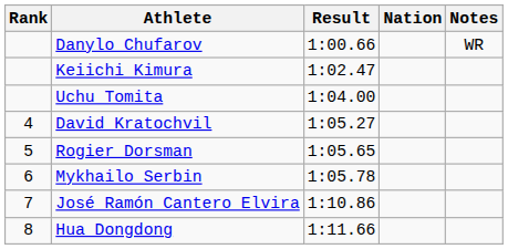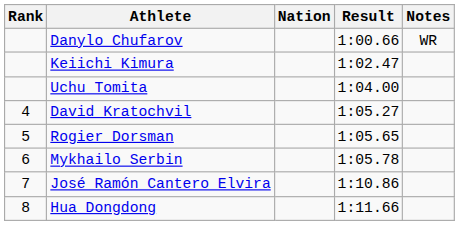columns swapped: Nation <-> Result
